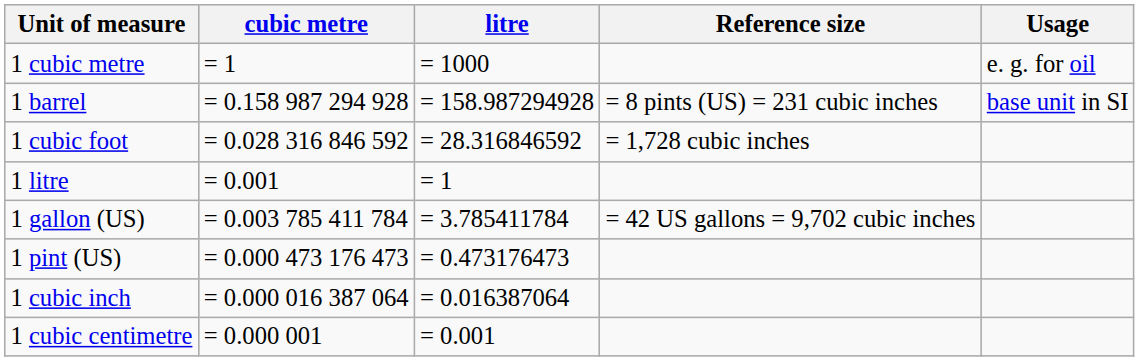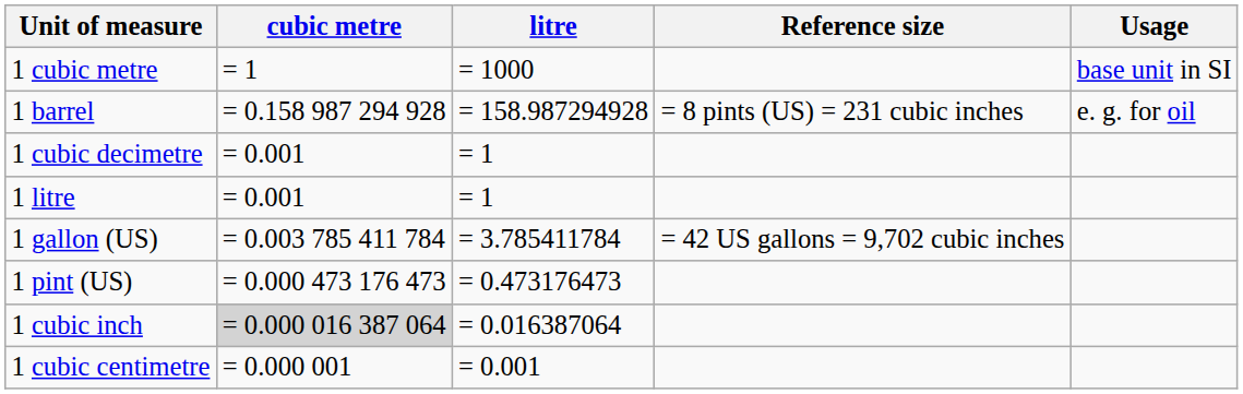1 cubic metre | Usage: e. g. for oil -> base unit in SI
1 barrel | Usage: base unit in SI -> e. g. for oil
- row: 1 cubic foot | = 0.028 316 846 592 | = 28.316846592 | = 1,728 cubic inches
+ row: 1 cubic decimetre | = 0.001 | = 1
1 cubic inch | cubic metre: no background -> lightgrey background
